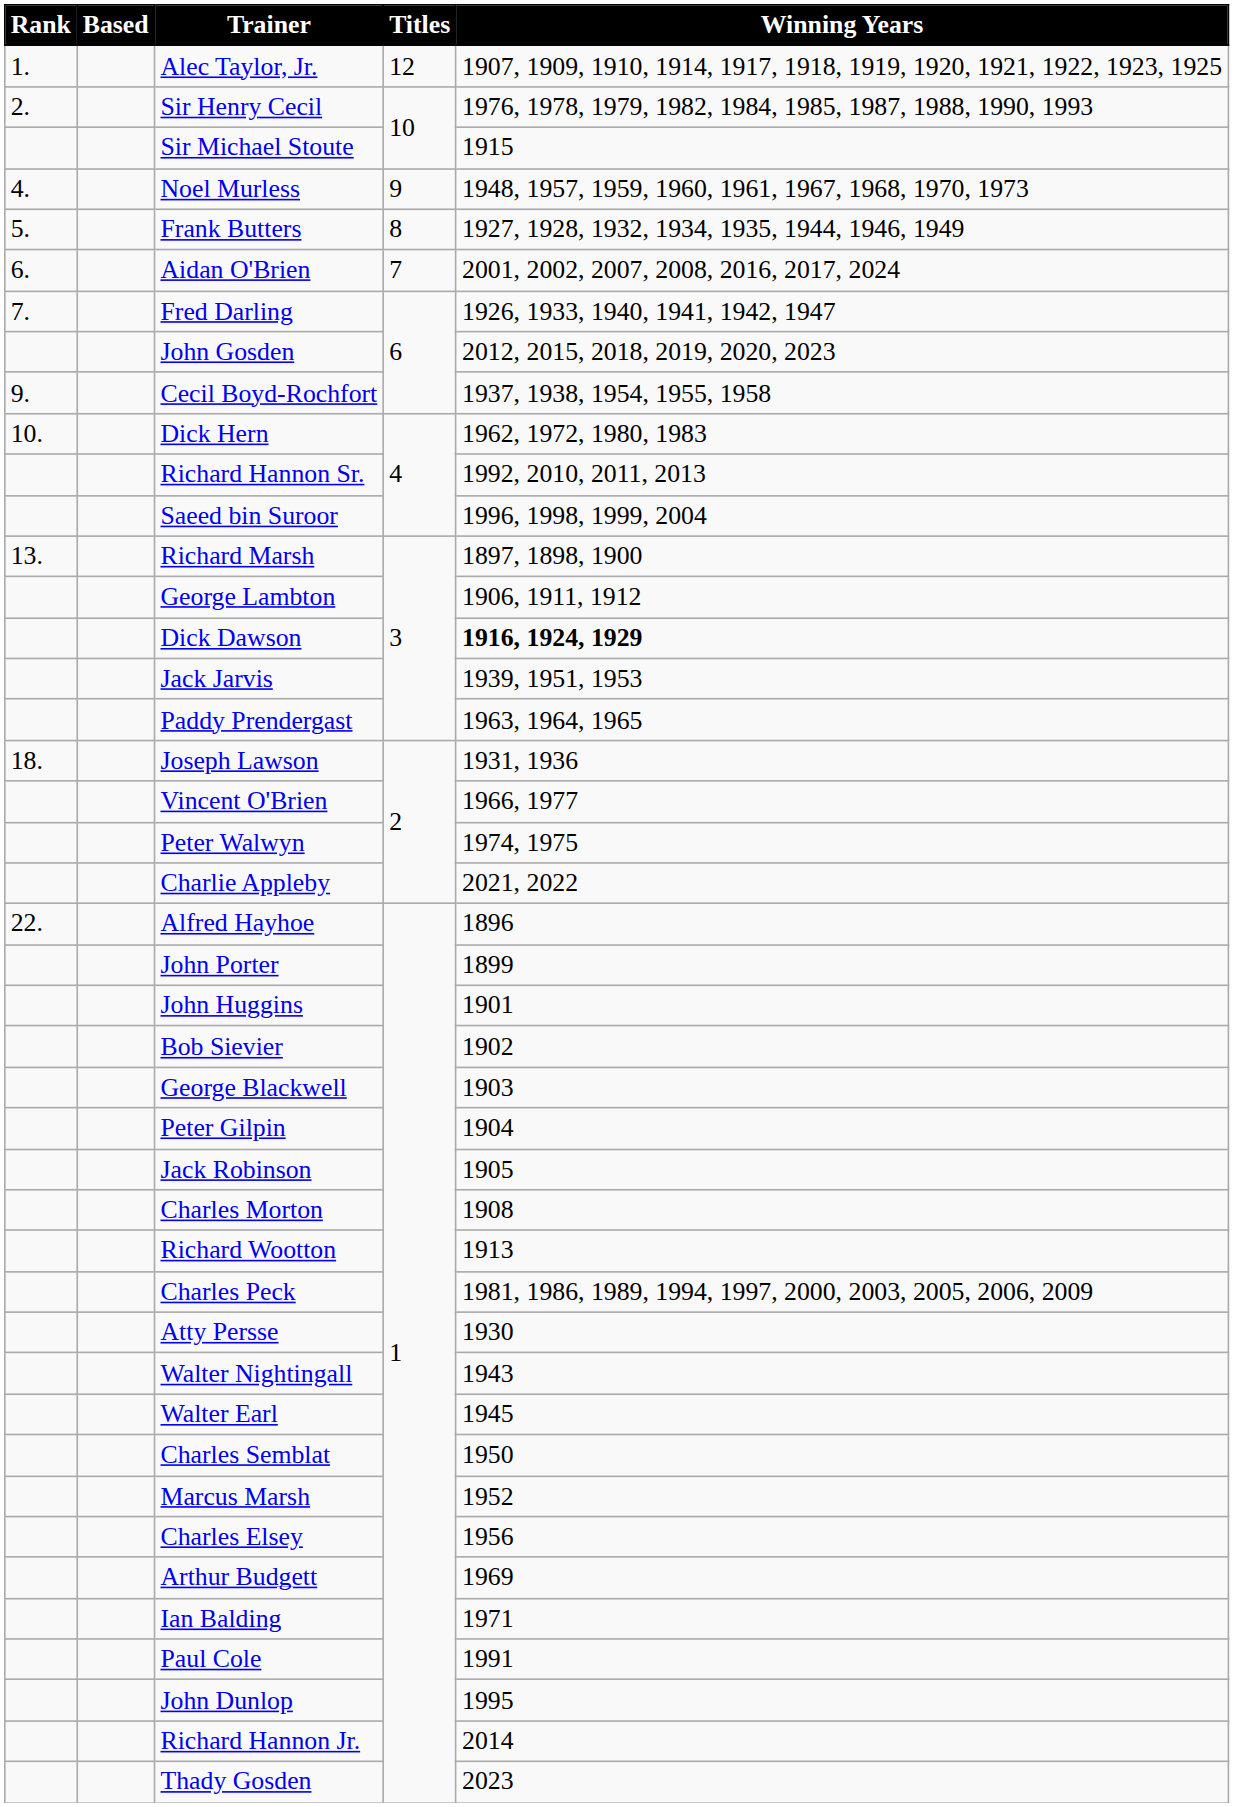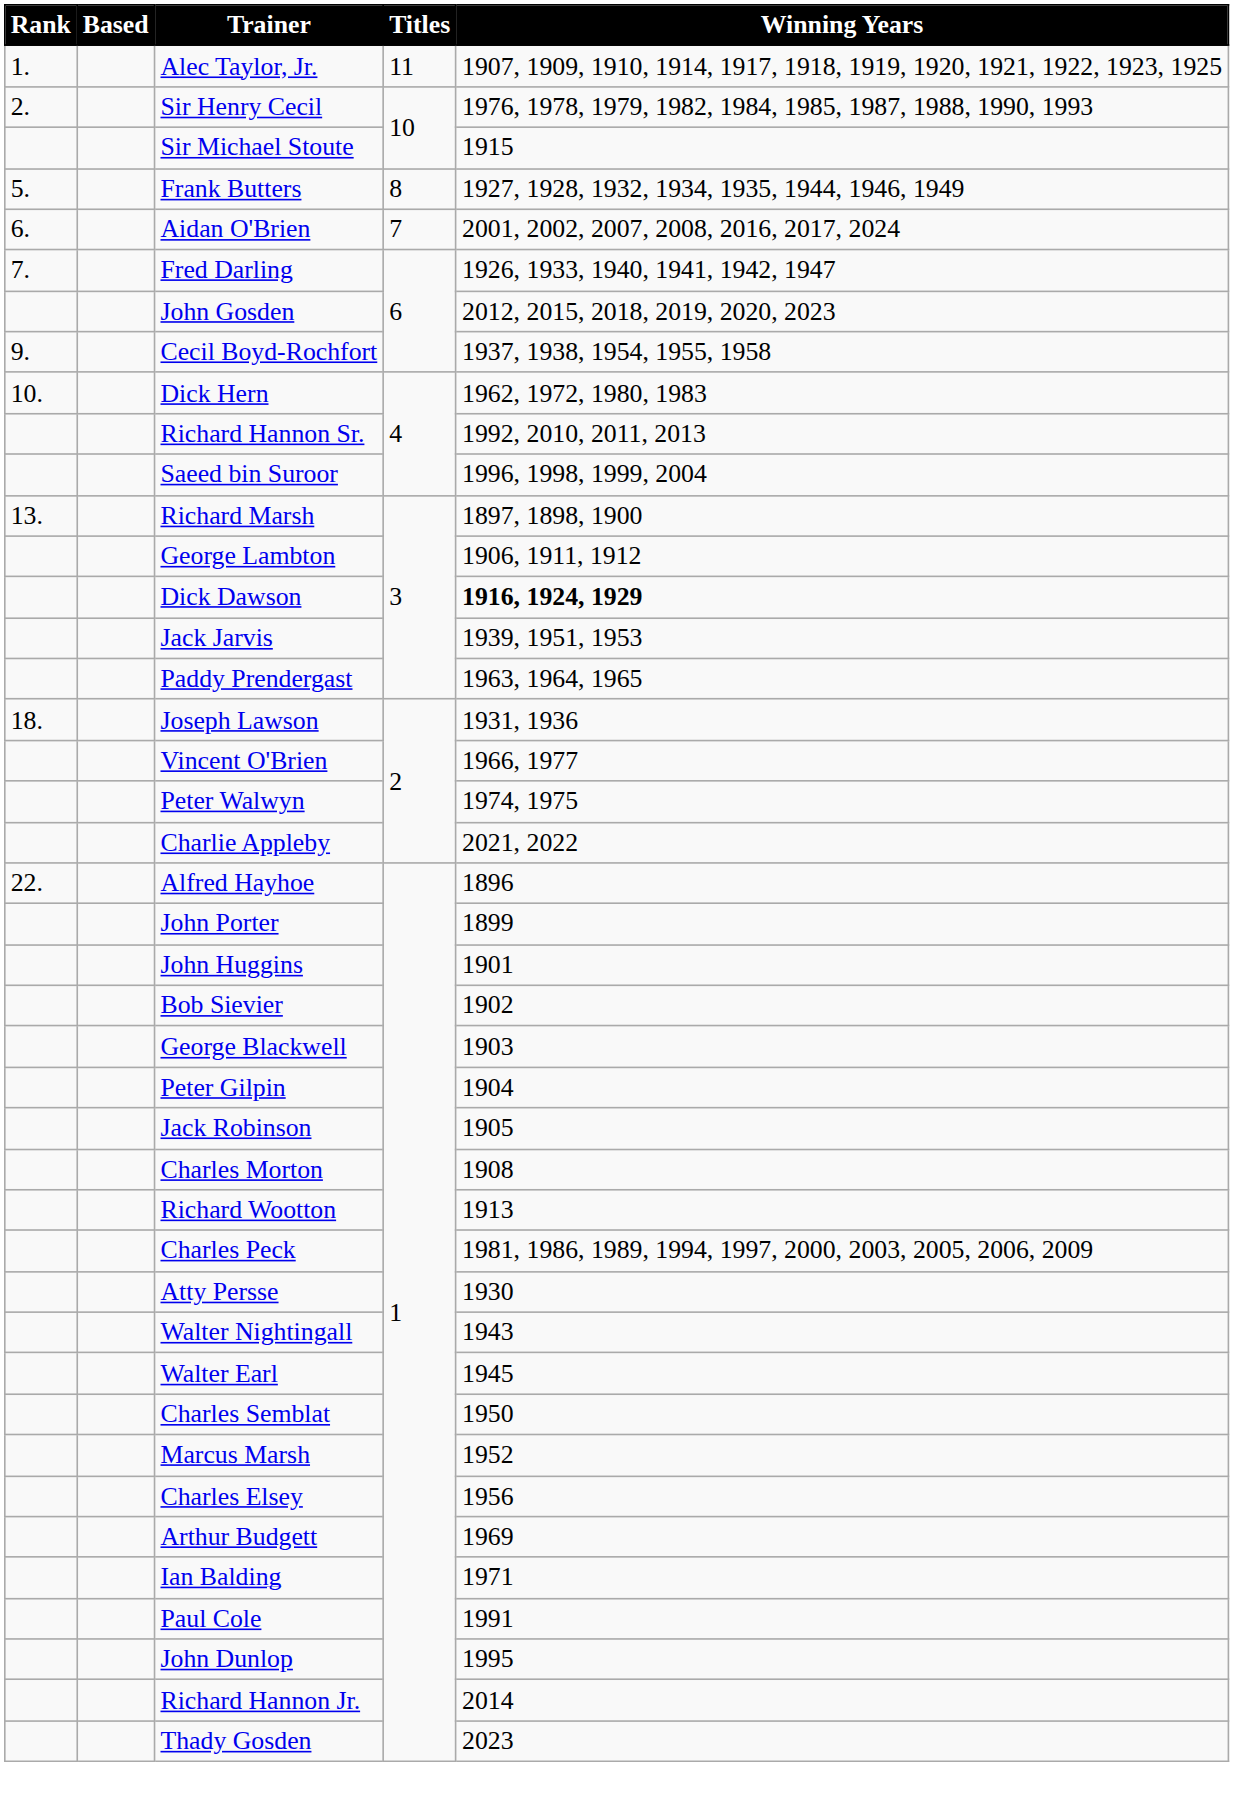Alec Taylor, Jr. | Titles: 12 -> 11
- row: 4. | Noel Murless | 9 | 1948, 1957, 1959, 1960, 1961, 1967, 1968, 1970, 1973
